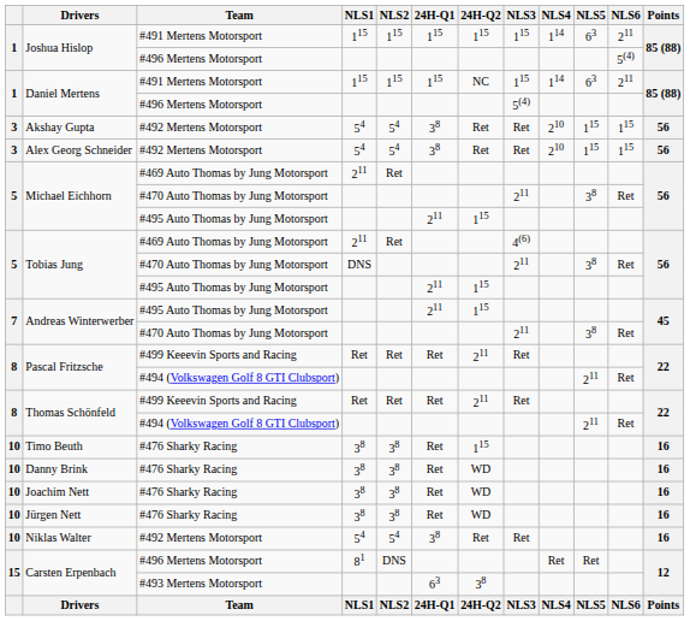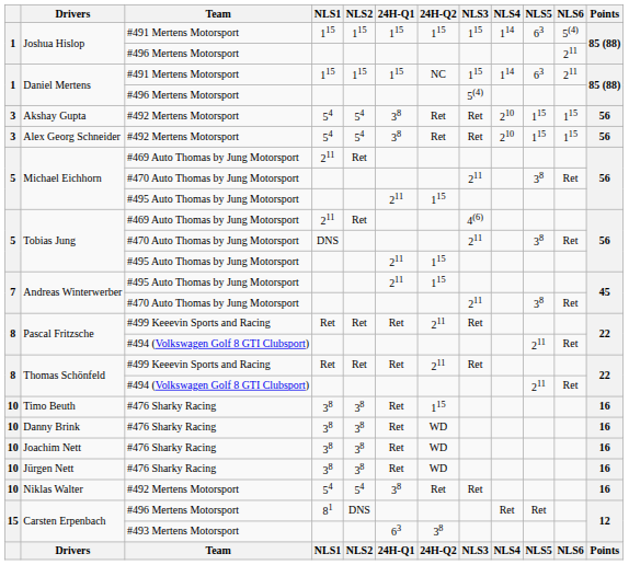Joshua Hislop / #491 Mertens Motorsport | NLS6: 211 -> 5(4)
Joshua Hislop / #496 Mertens Motorsport | NLS6: 5(4) -> 211
